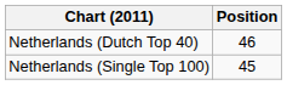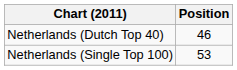Netherlands (Single Top 100) | Position: 45 -> 53
